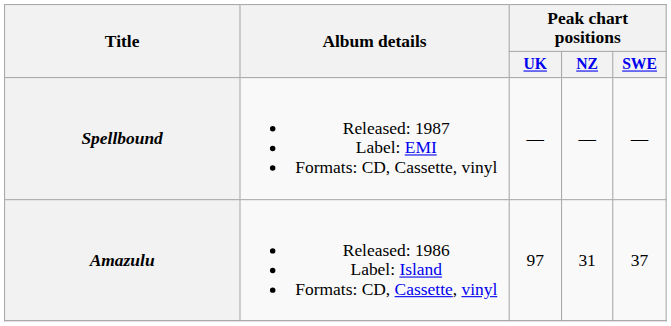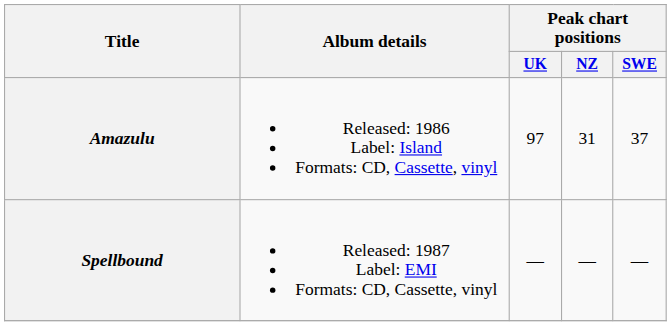rows swapped: Amazulu <-> Spellbound
